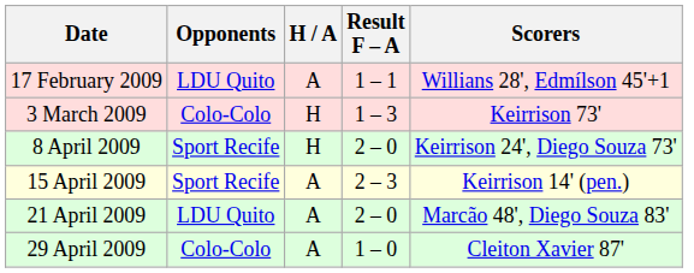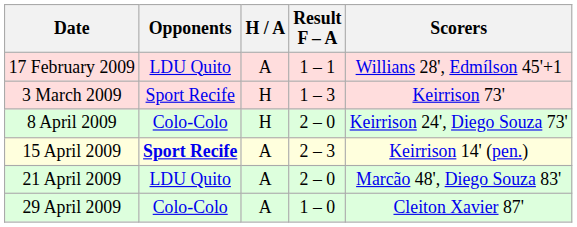3 March 2009 | Opponents: Colo-Colo -> Sport Recife
8 April 2009 | Opponents: Sport Recife -> Colo-Colo
15 April 2009 | Opponents: normal -> bold
